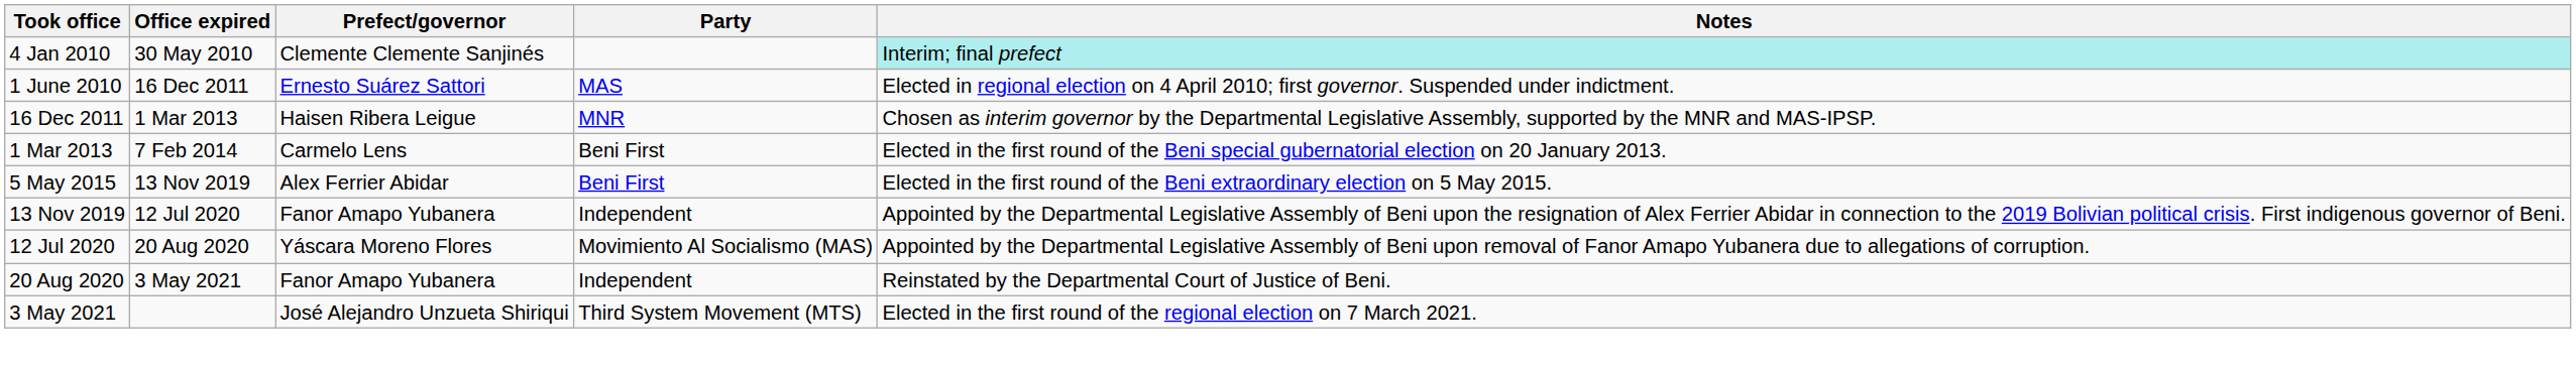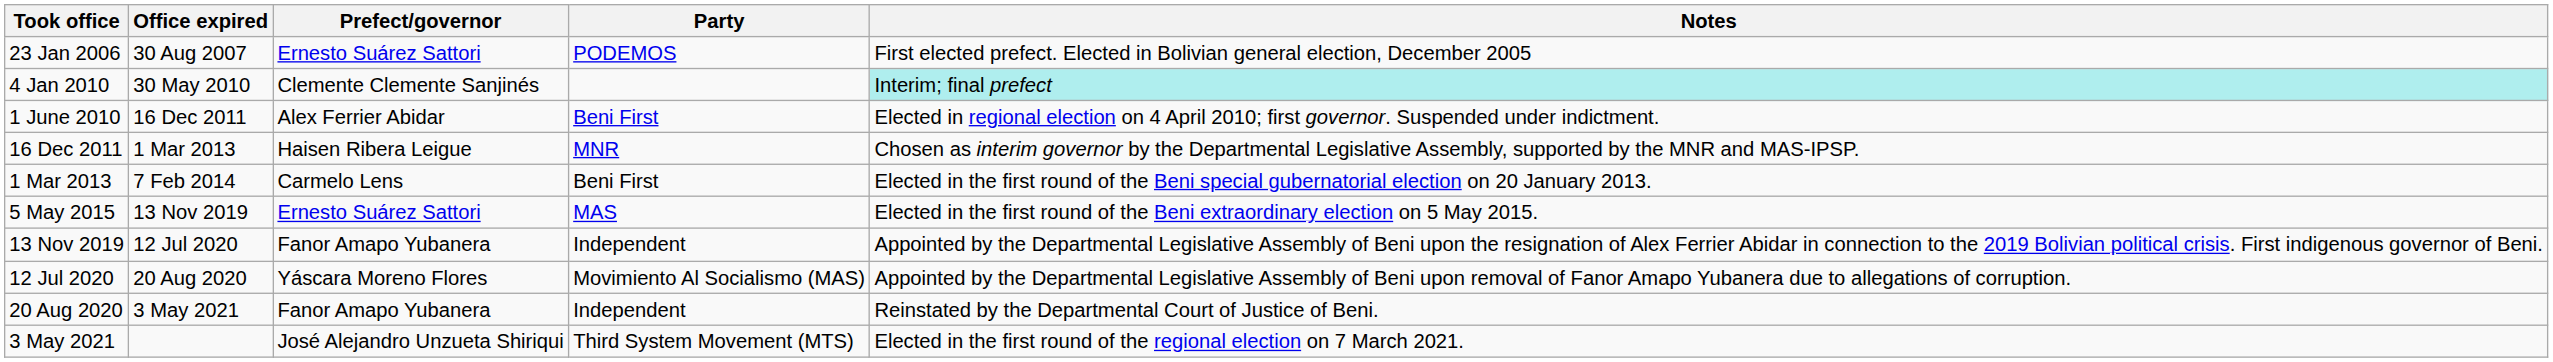+ row: 23 Jan 2006 | 30 Aug 2007 | Ernesto Suárez Sattori | PODEMOS | First elected prefect. Elected in Bolivian general election, December 2005
1 June 2010 | Prefect/governor: Ernesto Suárez Sattori -> Alex Ferrier Abidar
1 June 2010 | Party: MAS -> Beni First
5 May 2015 | Prefect/governor: Alex Ferrier Abidar -> Ernesto Suárez Sattori
5 May 2015 | Party: Beni First -> MAS
